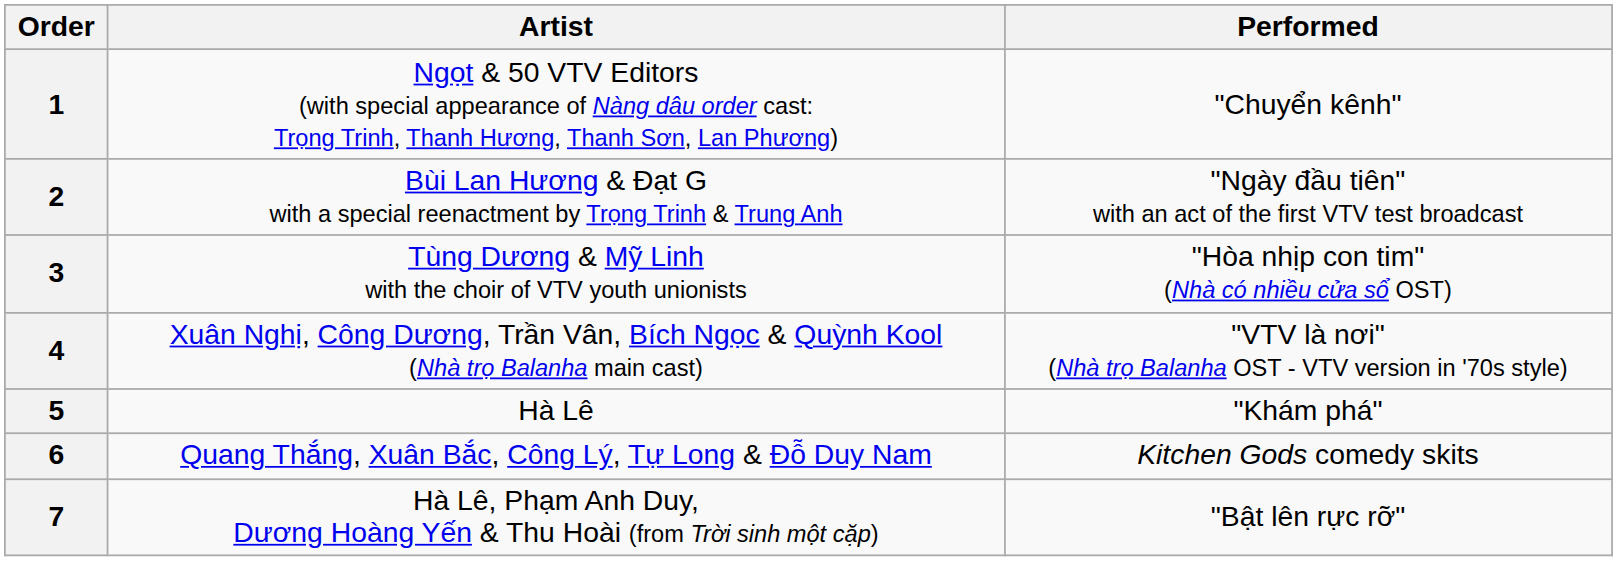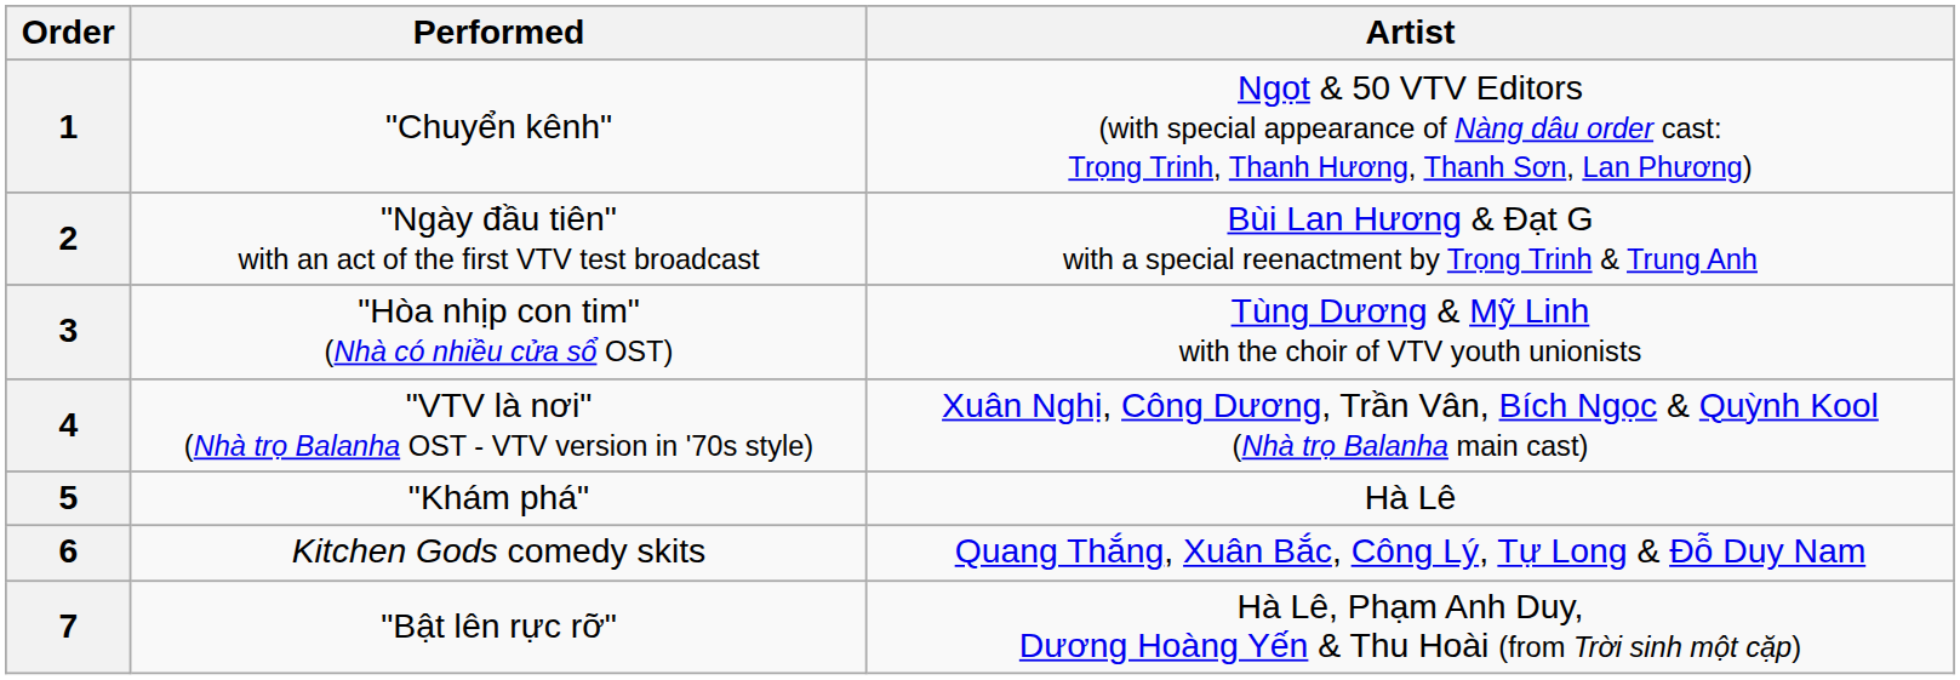columns swapped: Artist <-> Performed
